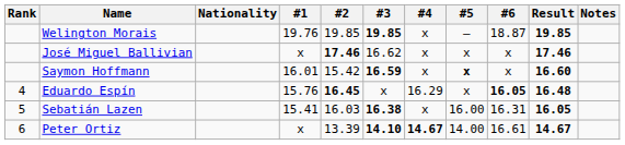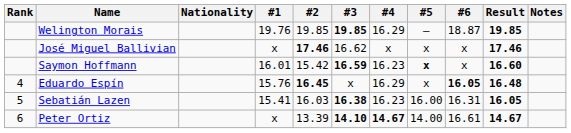Welington Morais | #4: x -> 16.29
Saymon Hoffmann | #4: x -> 16.23
Sebatián Lazen | #4: x -> 16.23
